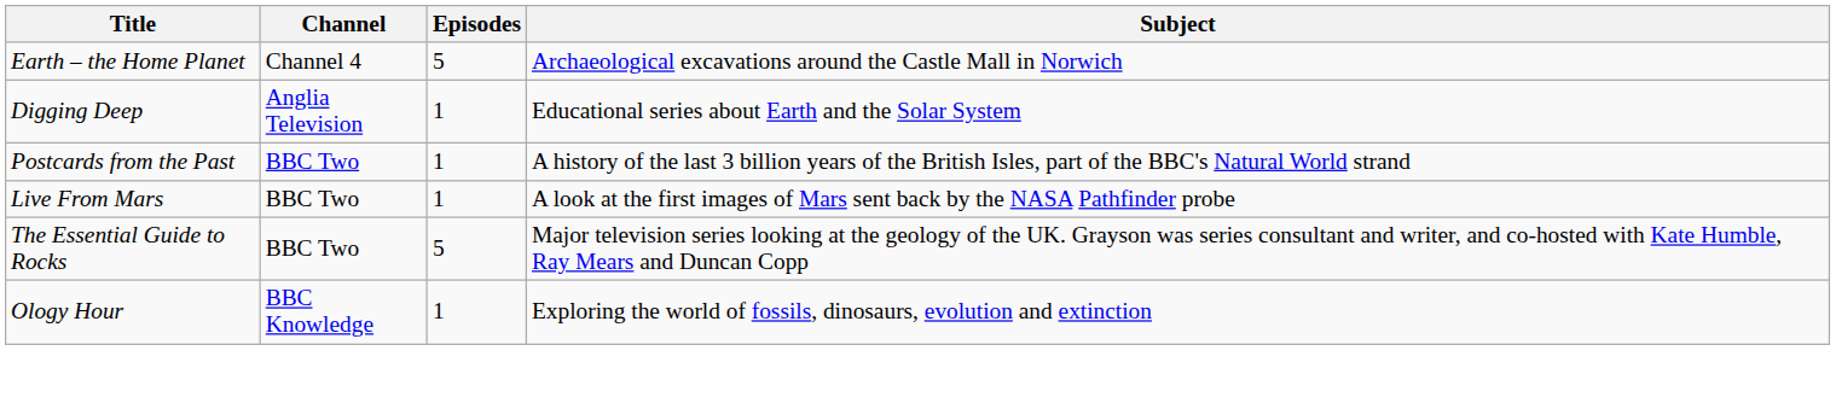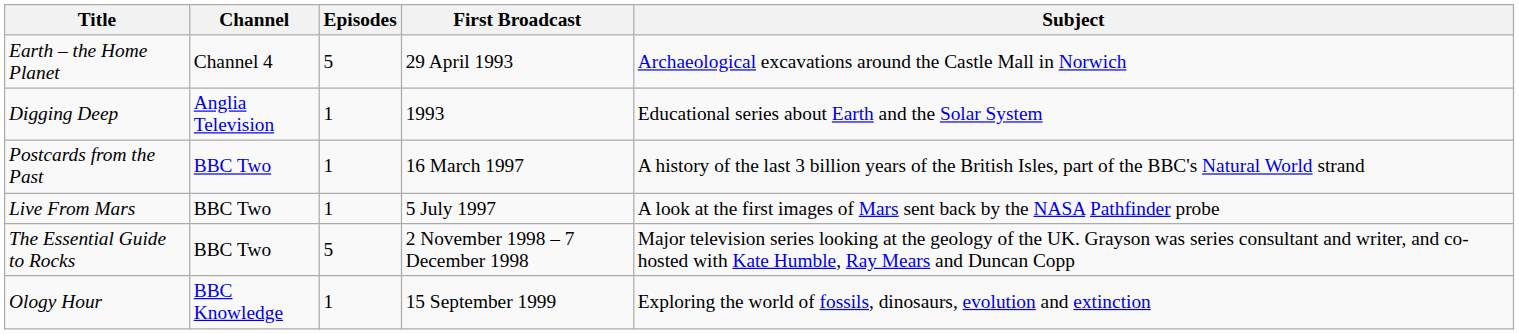+ column: First Broadcast | 29 April 1993 | 1993 | 16 March 1997 | 5 July 1997 | 2 November 1998 – 7 December 1998 | 15 September 1999
